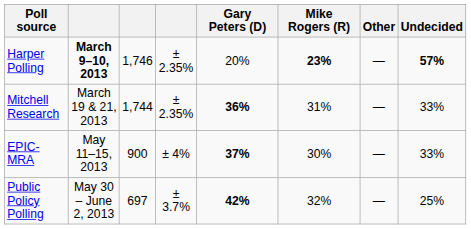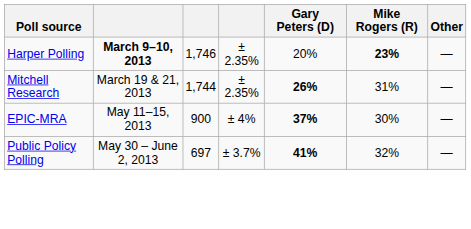- column: Undecided | 57% | 33% | 33% | 25%
Mitchell Research | Gary Peters (D): 36% -> 26%
Public Policy Polling | Gary Peters (D): 42% -> 41%
